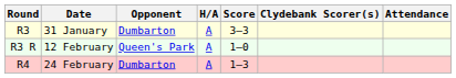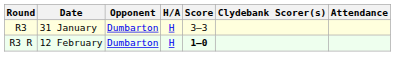31 January | H/A: A -> H
12 February | Opponent: Queen's Park -> Dumbarton
12 February | H/A: A -> H
12 February | Score: normal -> bold
- row: R4 | 24 February | Dumbarton | A | 1–3
